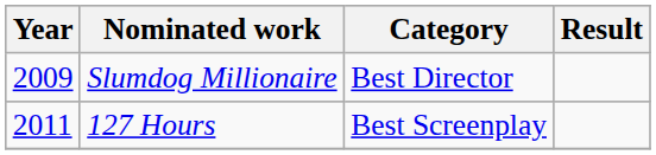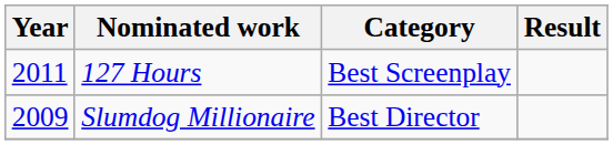rows swapped: Slumdog Millionaire <-> 127 Hours
